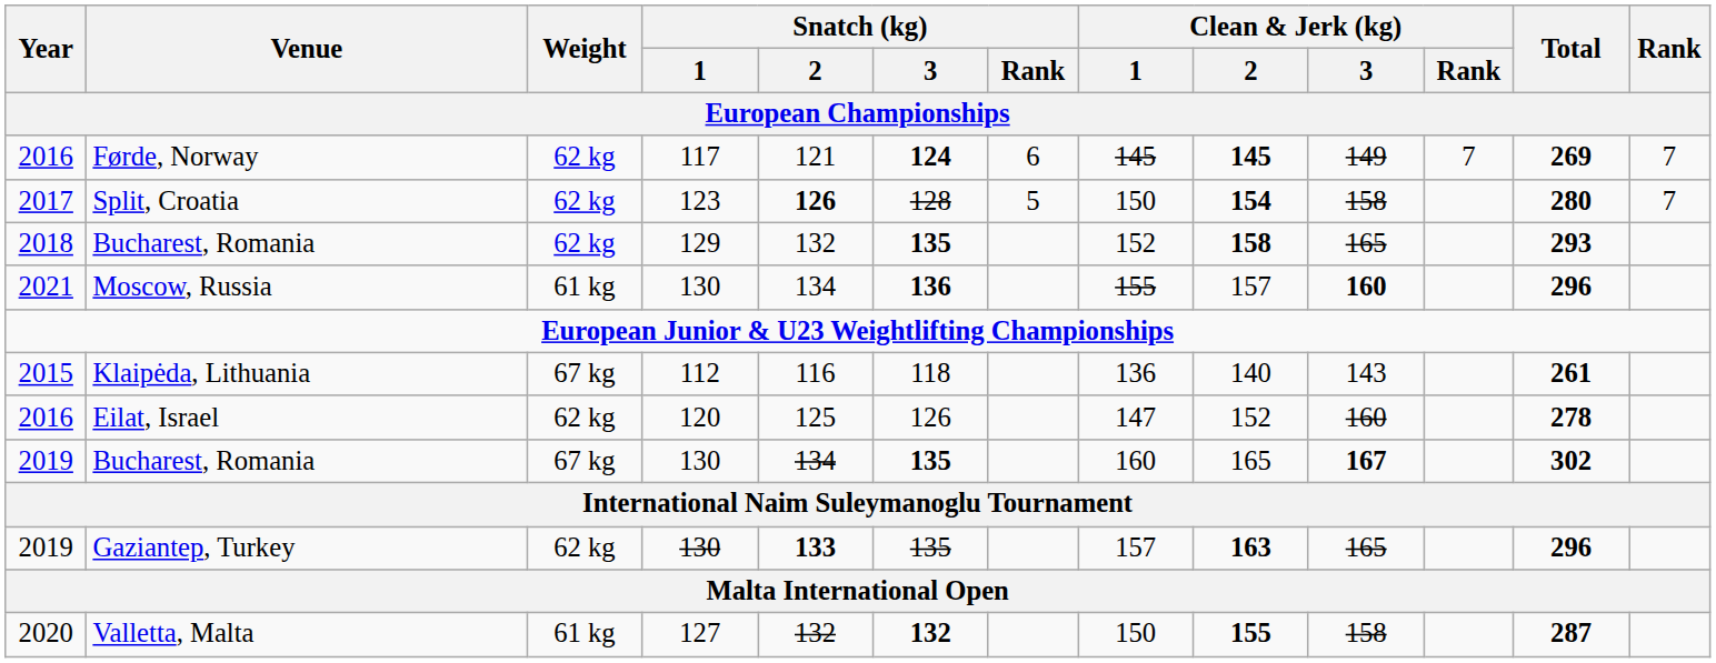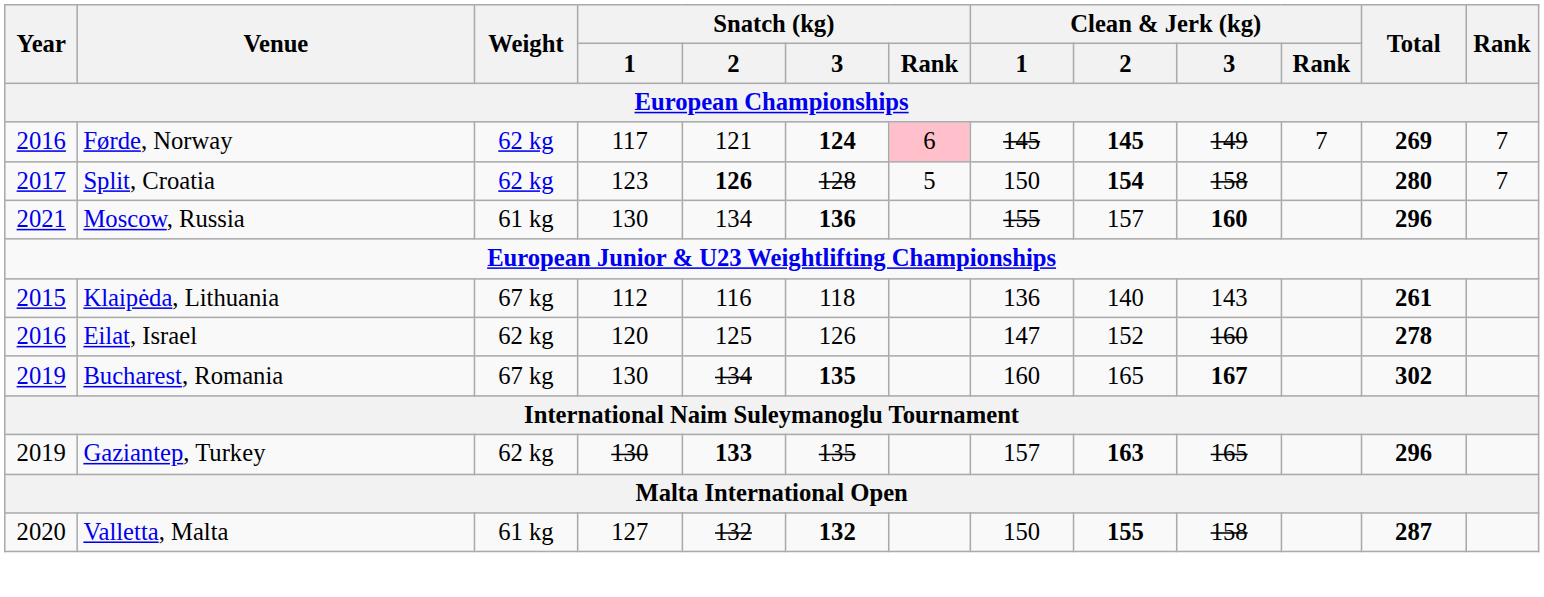Førde, Norway | Snatch (kg) / Rank: no background -> pink background
- row: 2018 | Bucharest, Romania | 62 kg | 129 | 132 | 135 | 152 | 158 | 165 | 293
